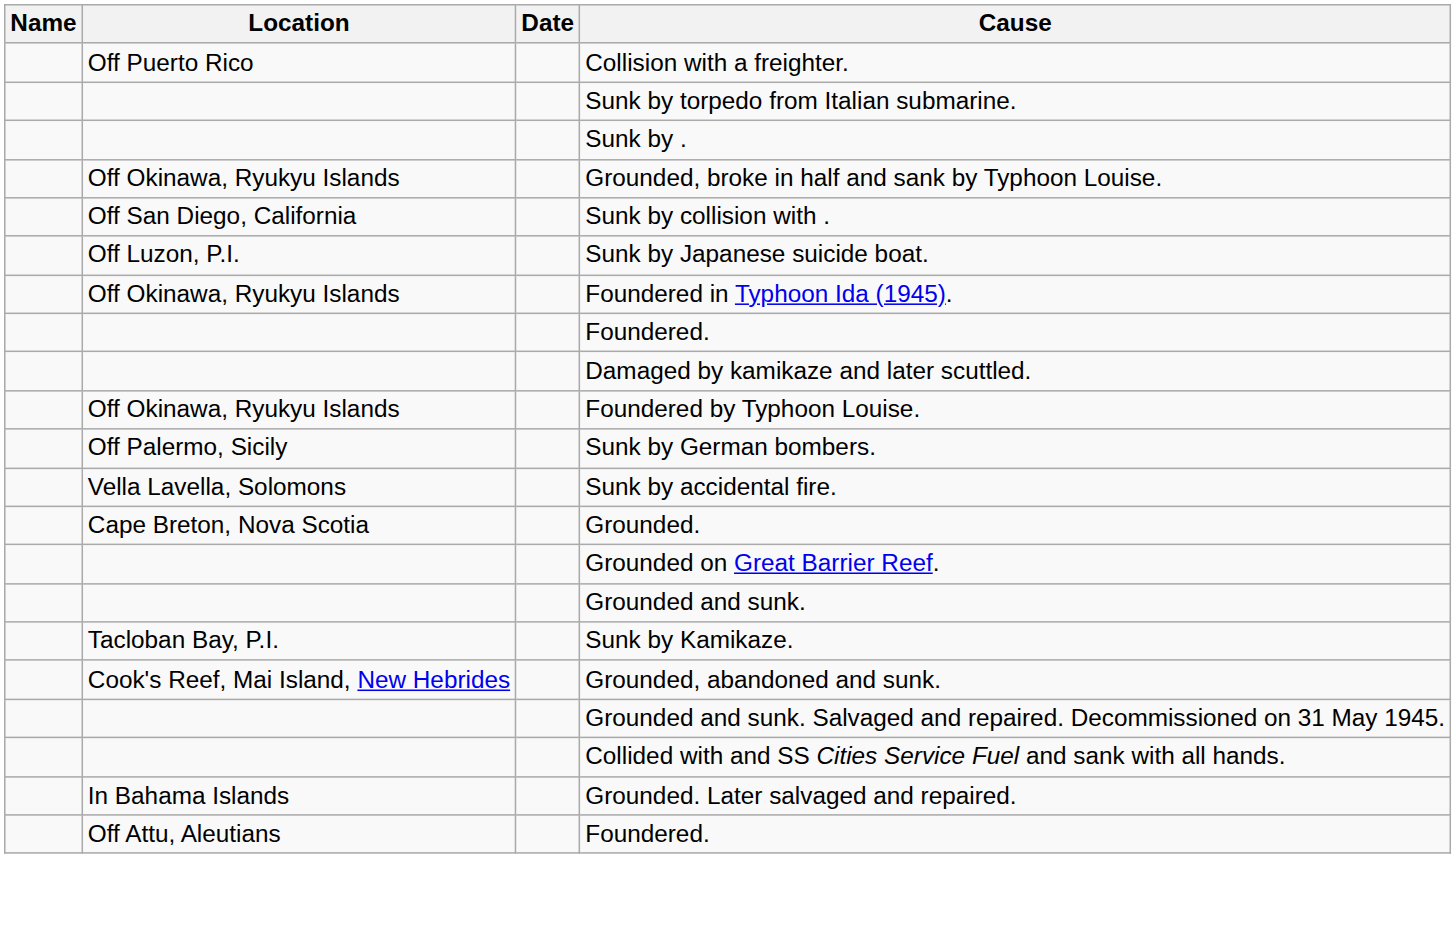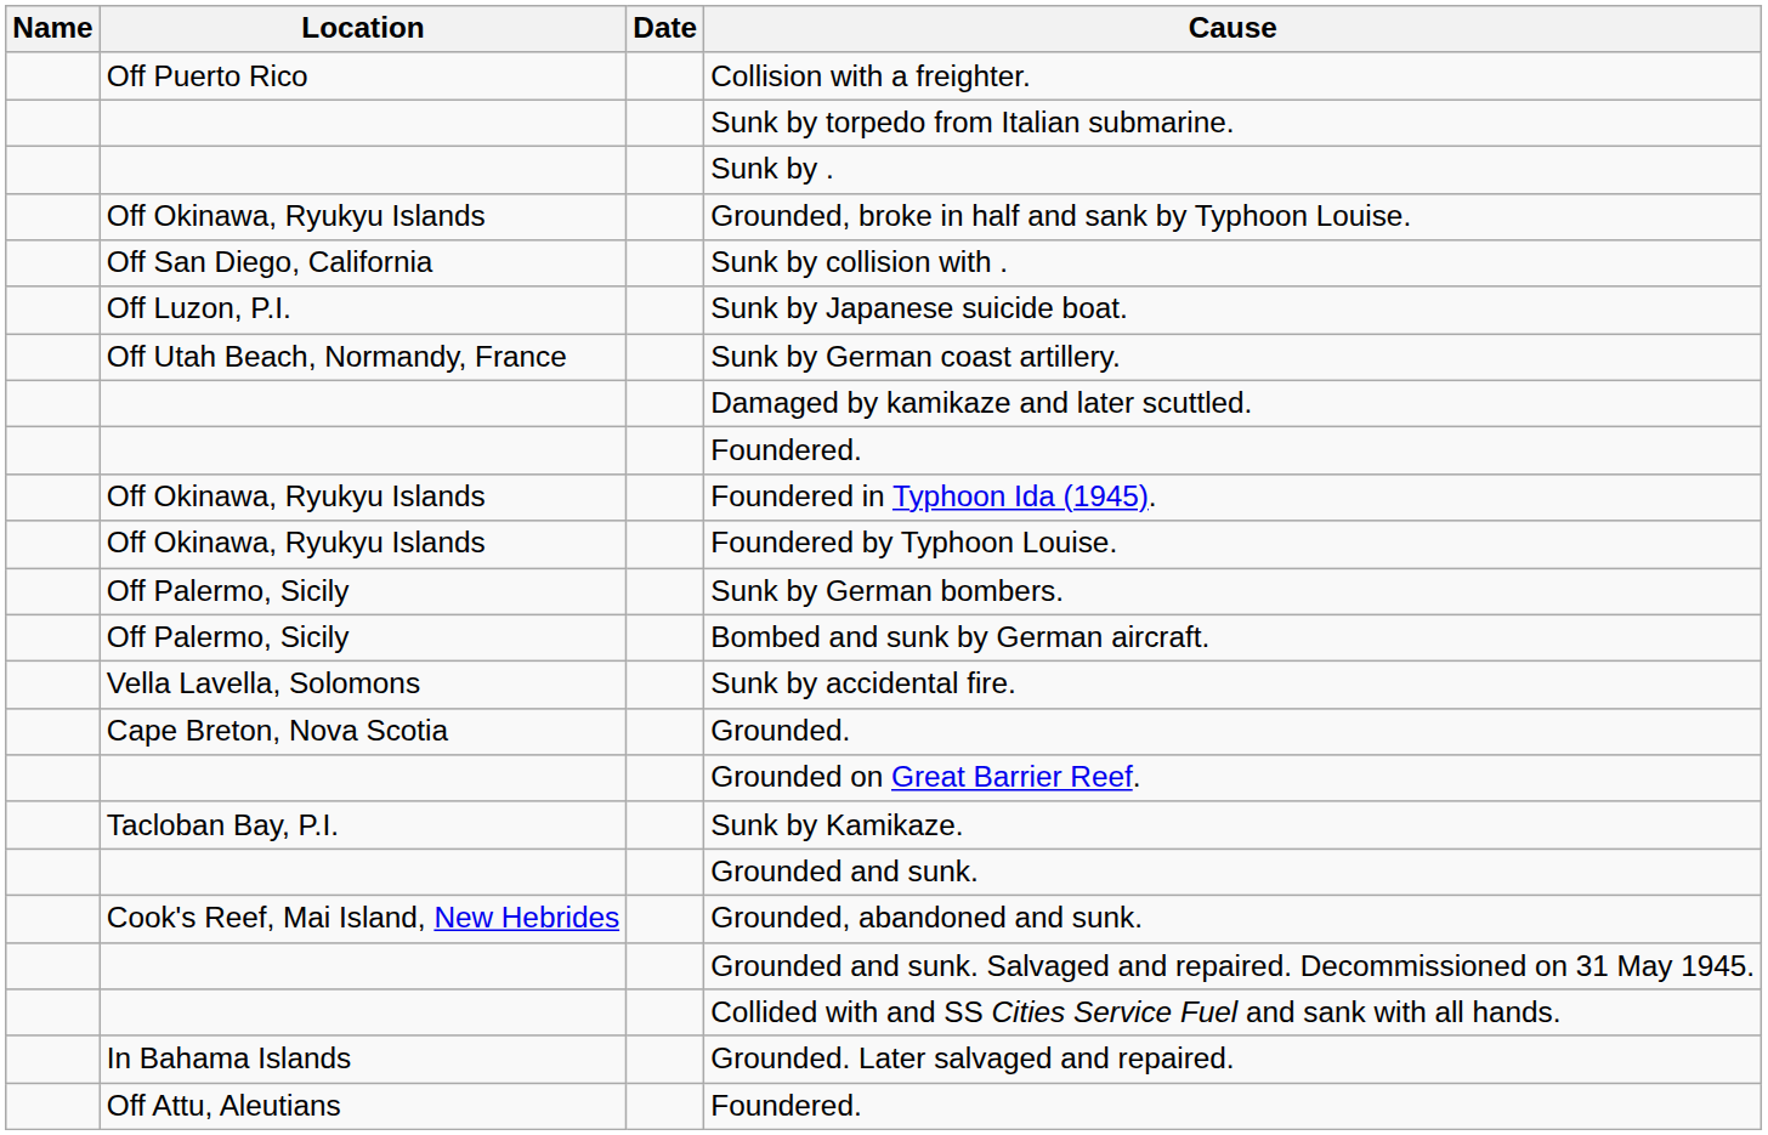+ row: Off Utah Beach, Normandy, France | Sunk by German coast artillery.
rows swapped: Damaged by kamikaze and later scuttled. <-> Foundered in Typhoon Ida (1945).
+ row: Off Palermo, Sicily | Bombed and sunk by German aircraft.
rows swapped: Sunk by Kamikaze. <-> Grounded and sunk.
